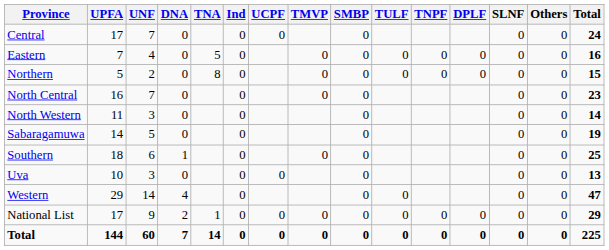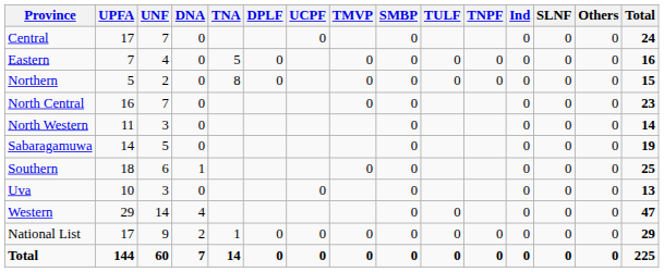columns swapped: Ind <-> DPLF
